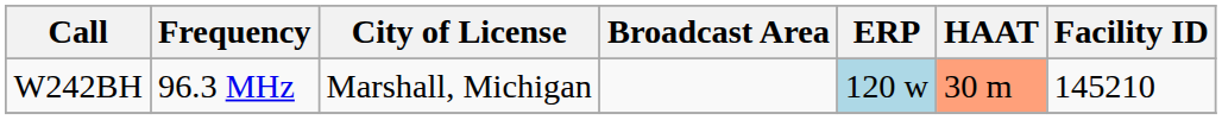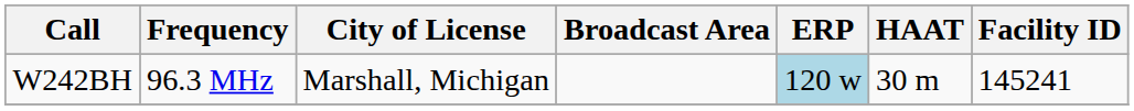W242BH | HAAT: lightsalmon background -> no background
W242BH | Facility ID: 145210 -> 145241
